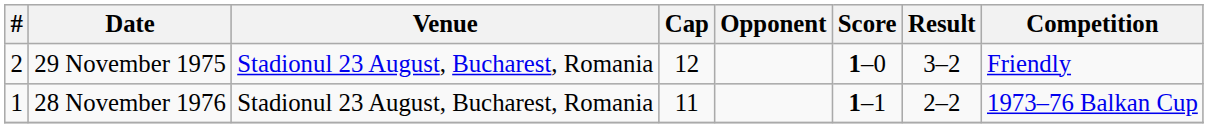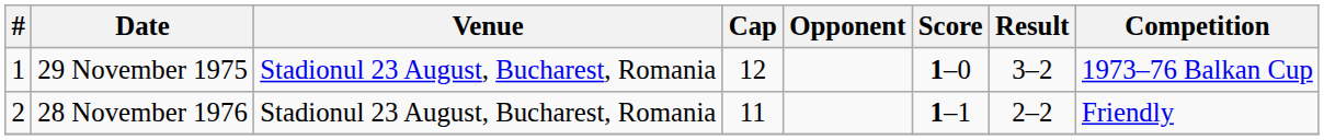29 November 1975 | #: 2 -> 1
29 November 1975 | Competition: Friendly -> 1973–76 Balkan Cup
28 November 1976 | #: 1 -> 2
28 November 1976 | Competition: 1973–76 Balkan Cup -> Friendly
